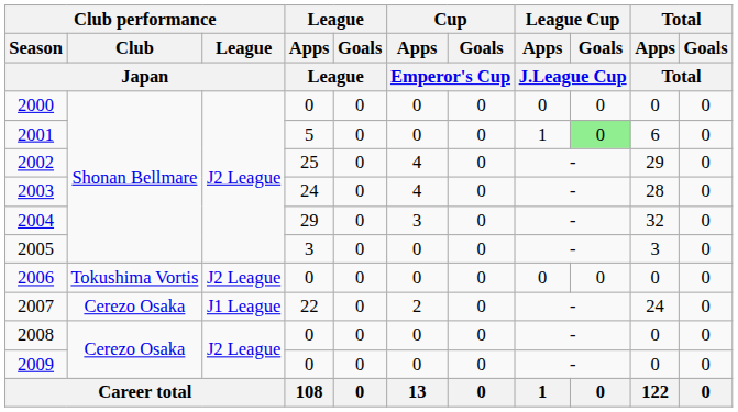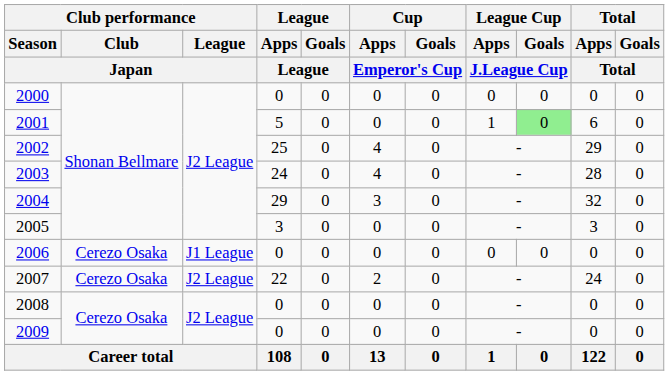2006 | Club performance / Club / Japan: Tokushima Vortis -> Cerezo Osaka
2006 | Club performance / League / Japan: J2 League -> J1 League
2007 | Club performance / League / Japan: J1 League -> J2 League
